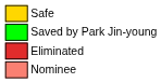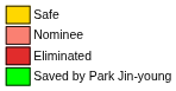rows swapped: Nominee <-> Saved by Park Jin-young
